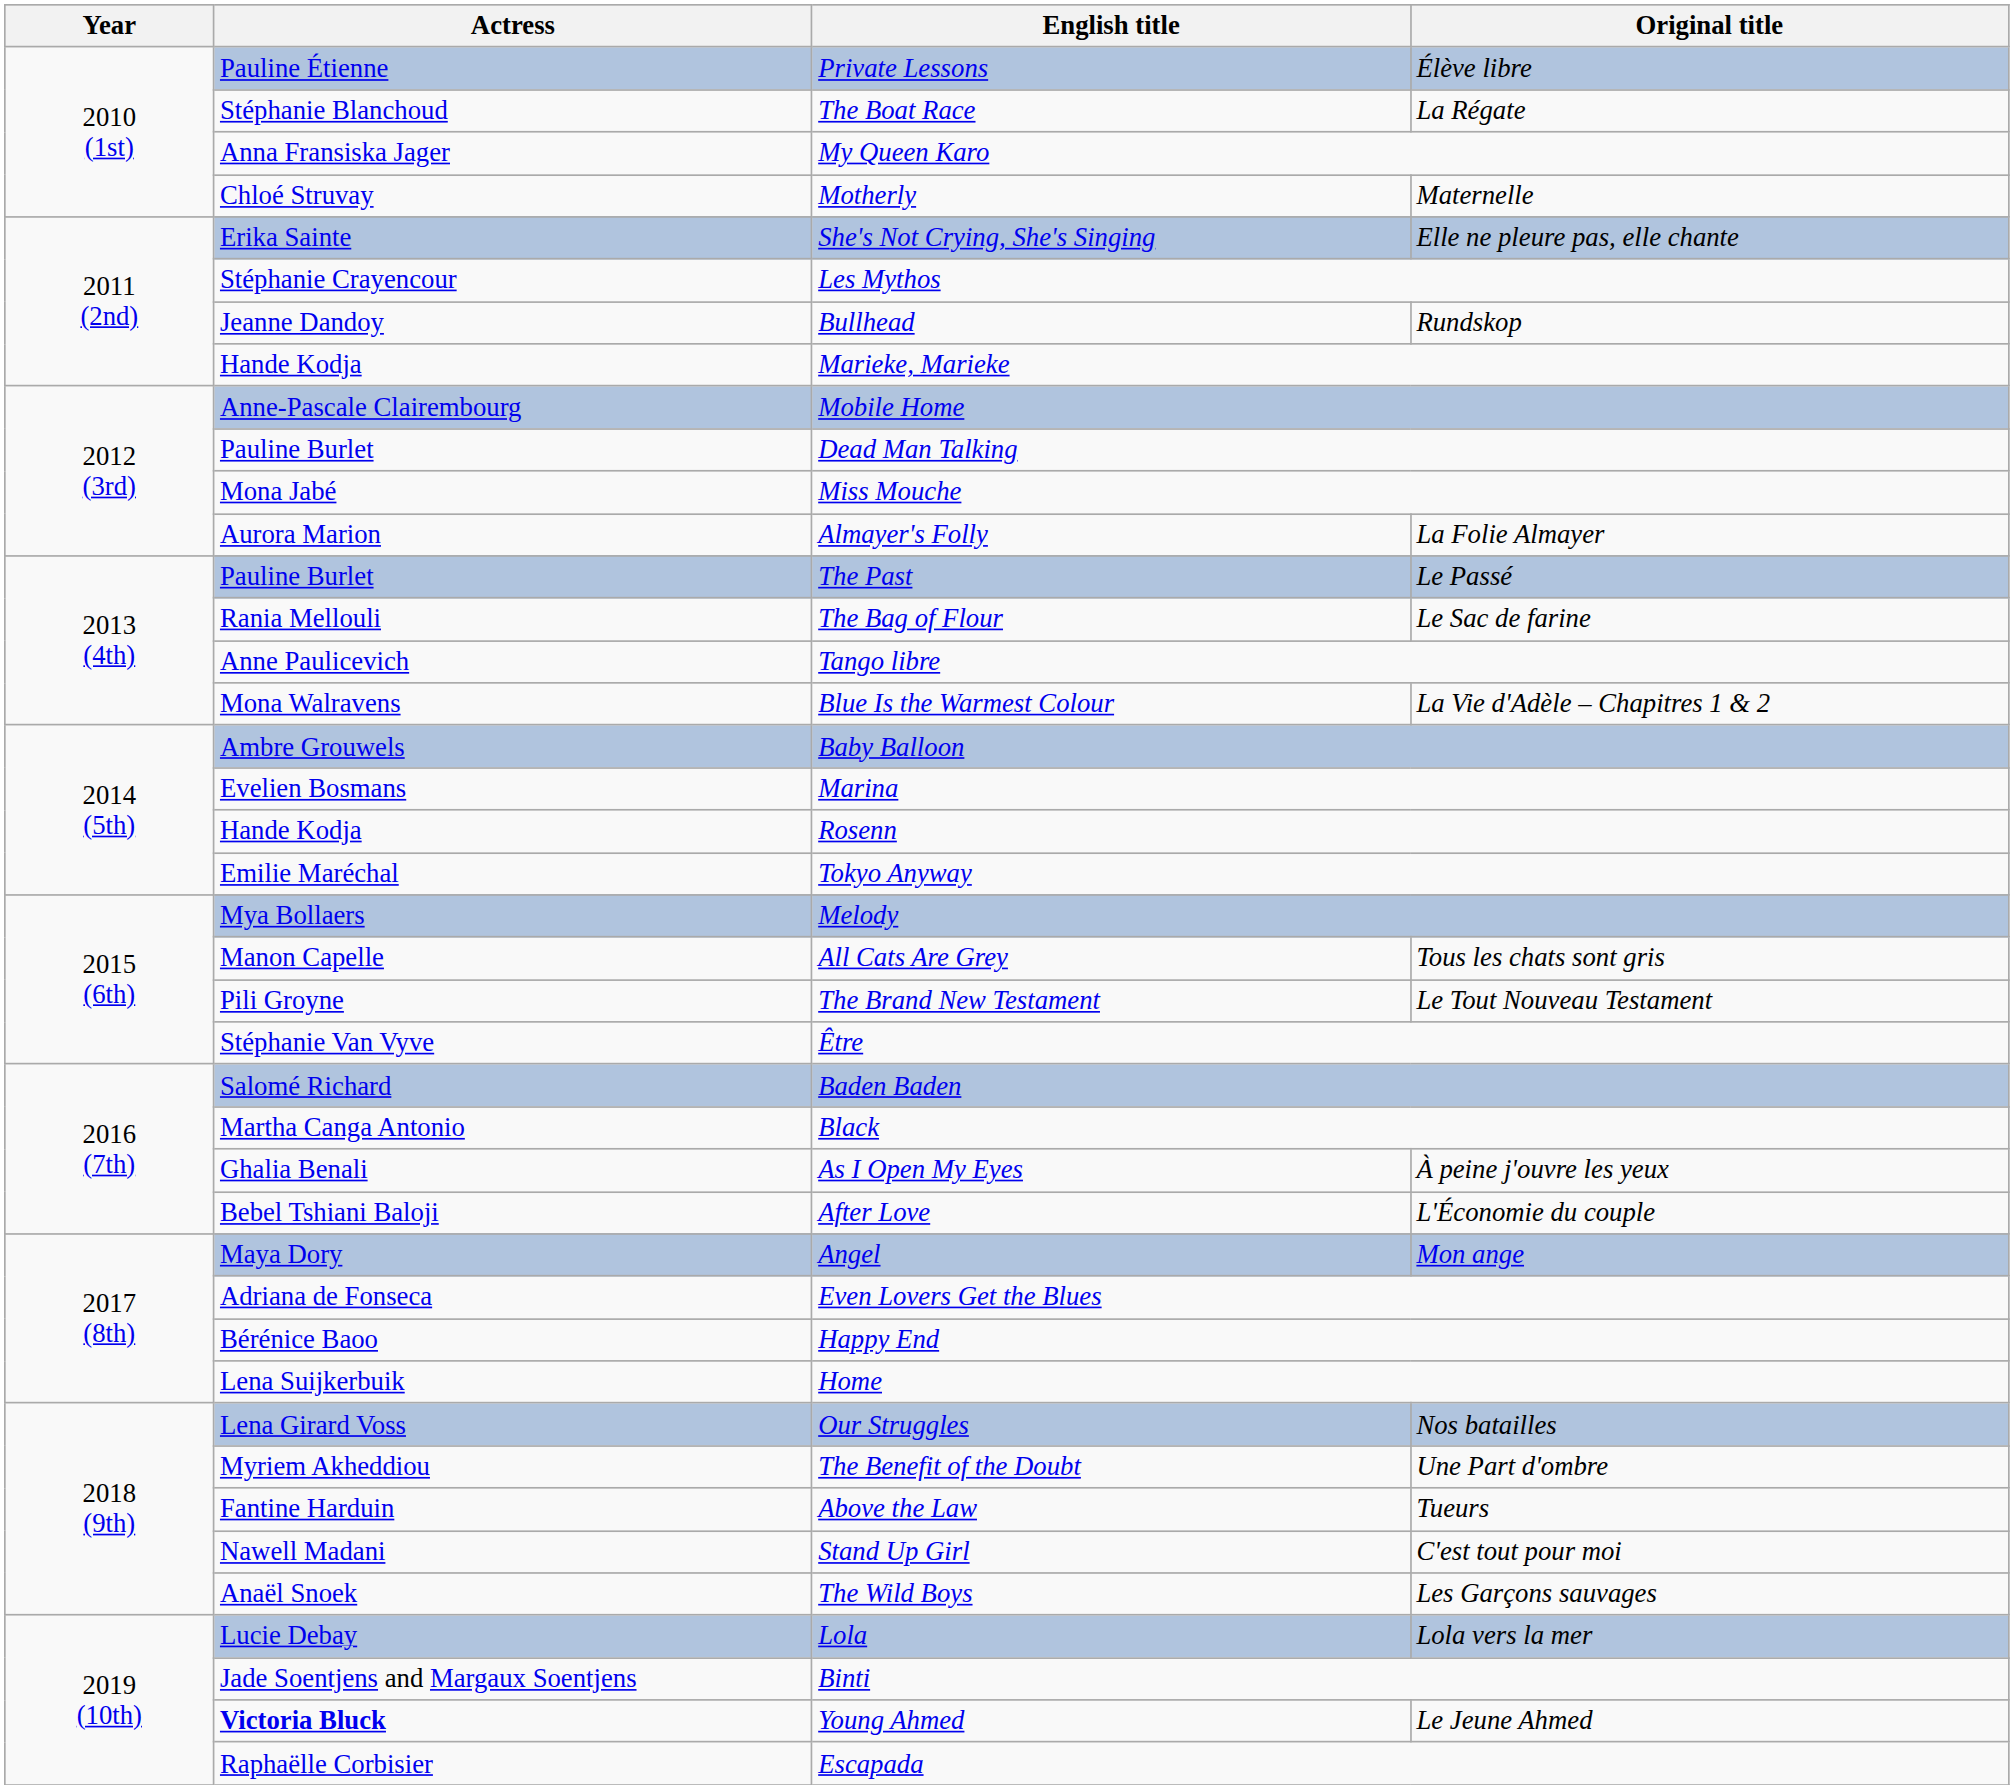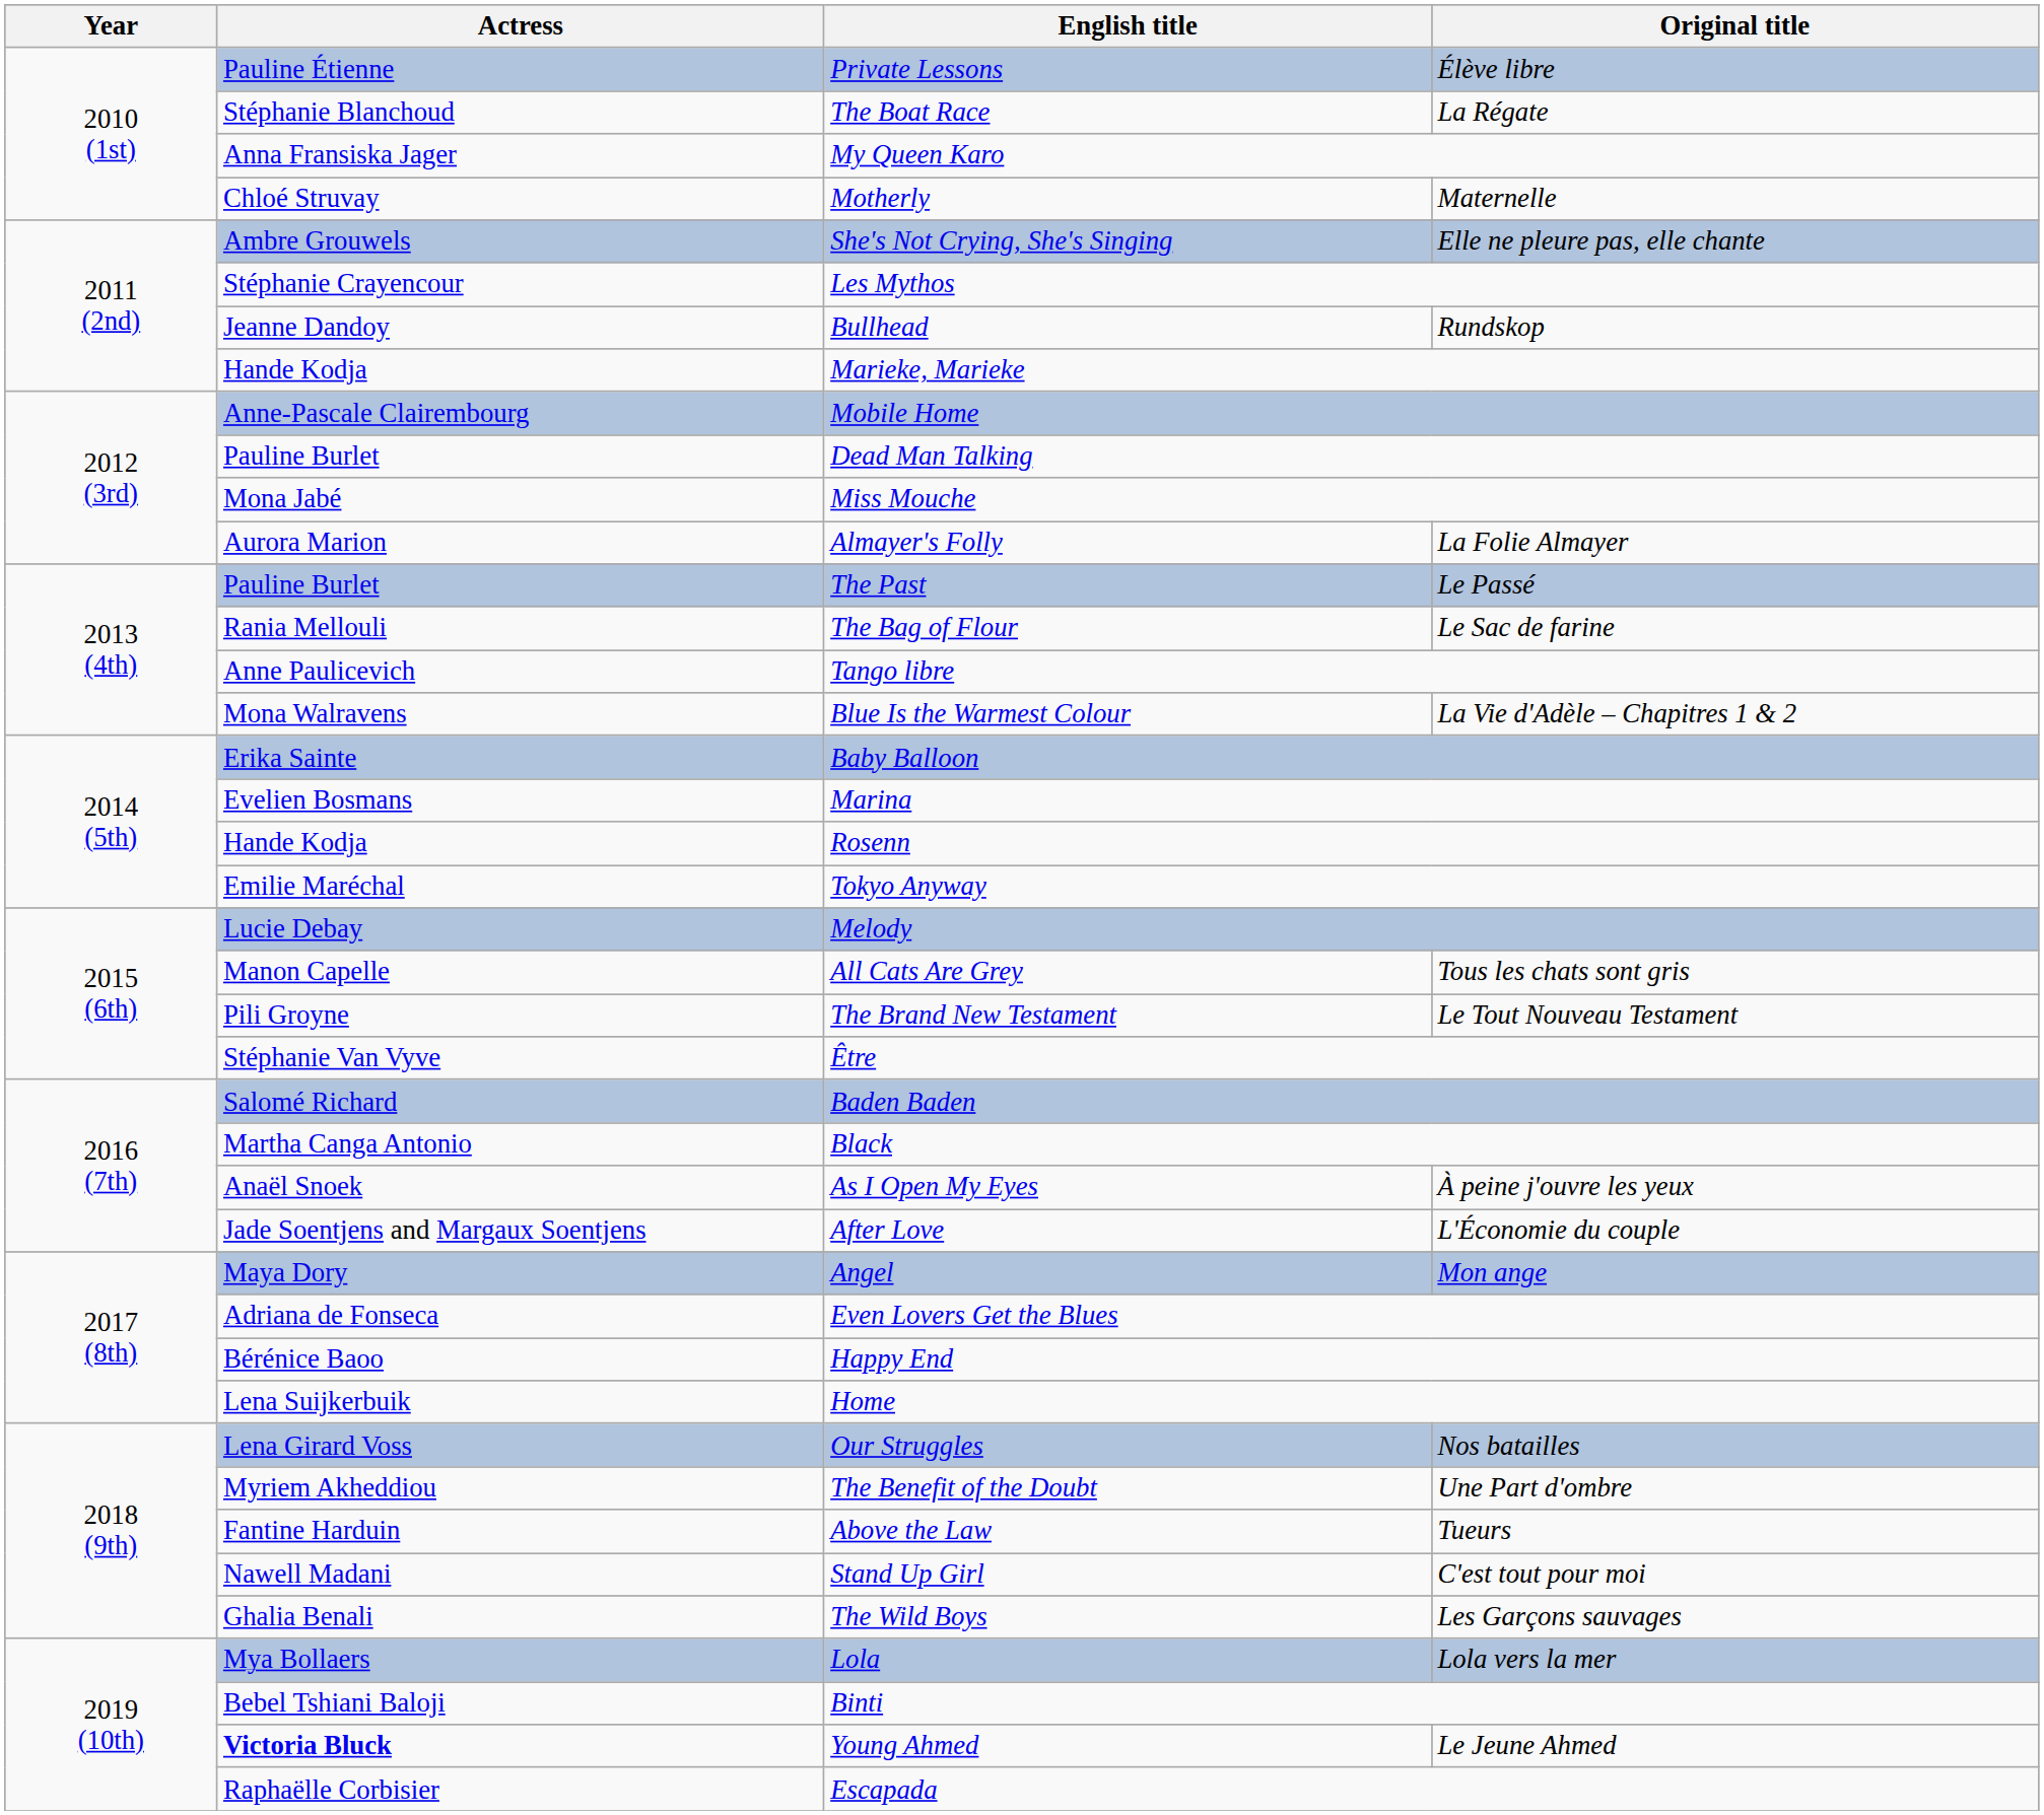She's Not Crying, She's Singing | Actress: Erika Sainte -> Ambre Grouwels
Baby Balloon | Actress: Ambre Grouwels -> Erika Sainte
Melody | Actress: Mya Bollaers -> Lucie Debay
As I Open My Eyes | Actress: Ghalia Benali -> Anaël Snoek
After Love | Actress: Bebel Tshiani Baloji -> Jade Soentjens and Margaux Soentjens
The Wild Boys | Actress: Anaël Snoek -> Ghalia Benali
Lola | Actress: Lucie Debay -> Mya Bollaers
Binti | Actress: Jade Soentjens and Margaux Soentjens -> Bebel Tshiani Baloji
